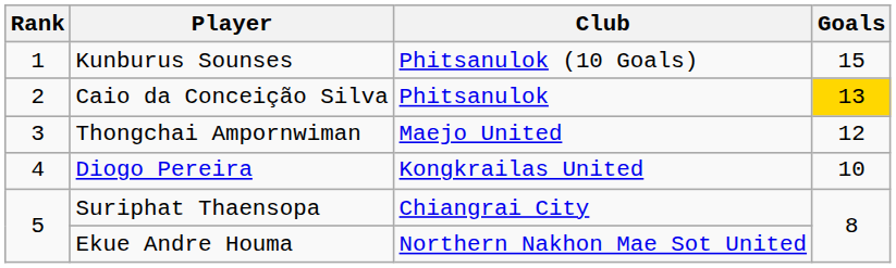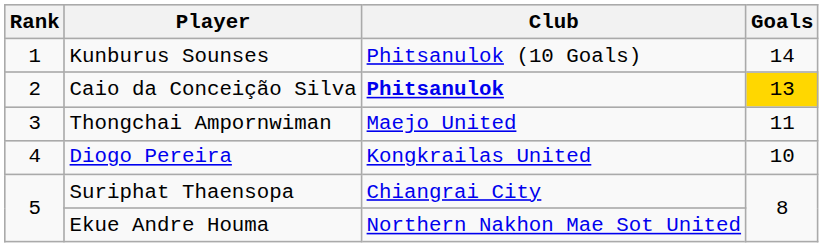Kunburus Sounses | Goals: 15 -> 14
Caio da Conceição Silva | Club: normal -> bold
Thongchai Ampornwiman | Goals: 12 -> 11
